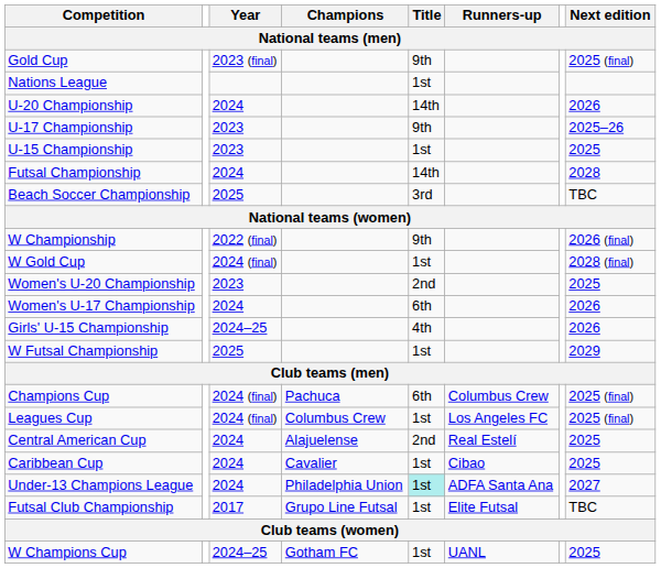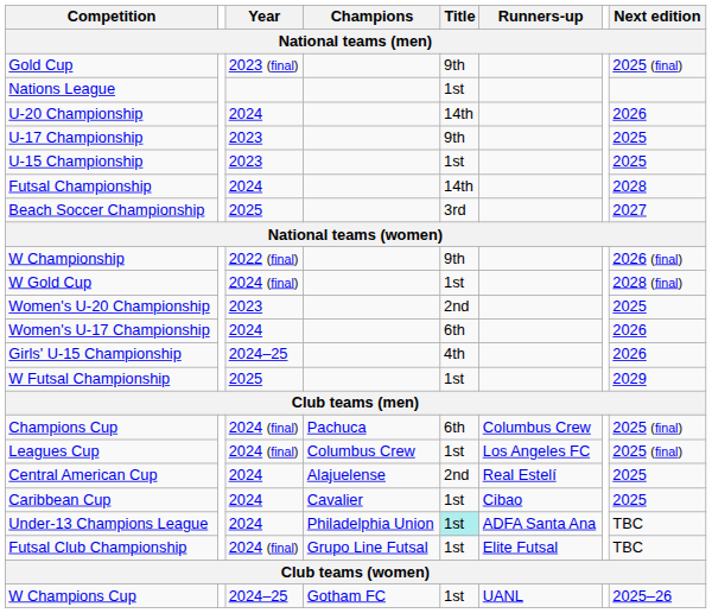U-17 Championship | Next edition: 2025–26 -> 2025
Beach Soccer Championship | Next edition: TBC -> 2027
Under-13 Champions League | Next edition: 2027 -> TBC
Futsal Club Championship | Year: 2017 -> 2024 (final)
W Champions Cup | Next edition: 2025 -> 2025–26
